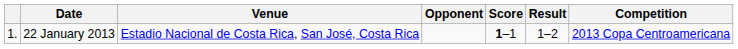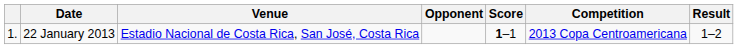columns swapped: Result <-> Competition
